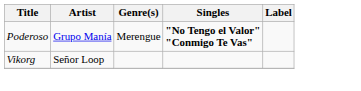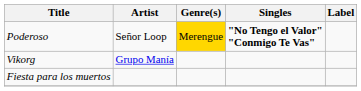Poderoso | Artist: Grupo Manía -> Señor Loop
Poderoso | Genre(s): no background -> gold background
Vikorg | Artist: Señor Loop -> Grupo Manía
+ row: Fiesta para los muertos
